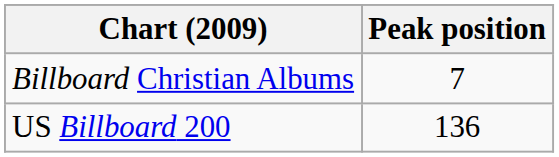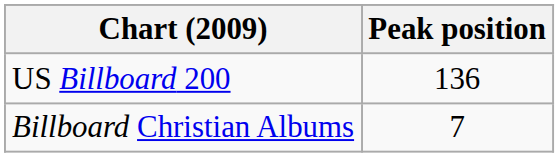rows swapped: US Billboard 200 <-> Billboard Christian Albums
